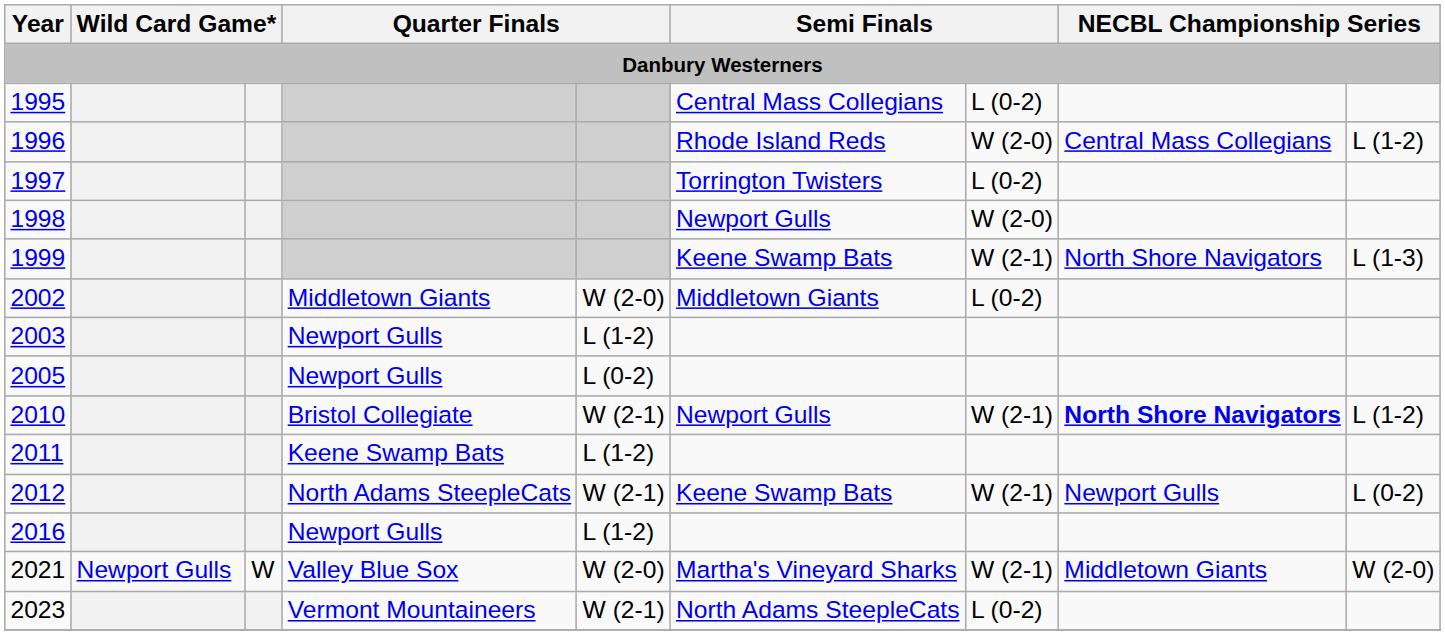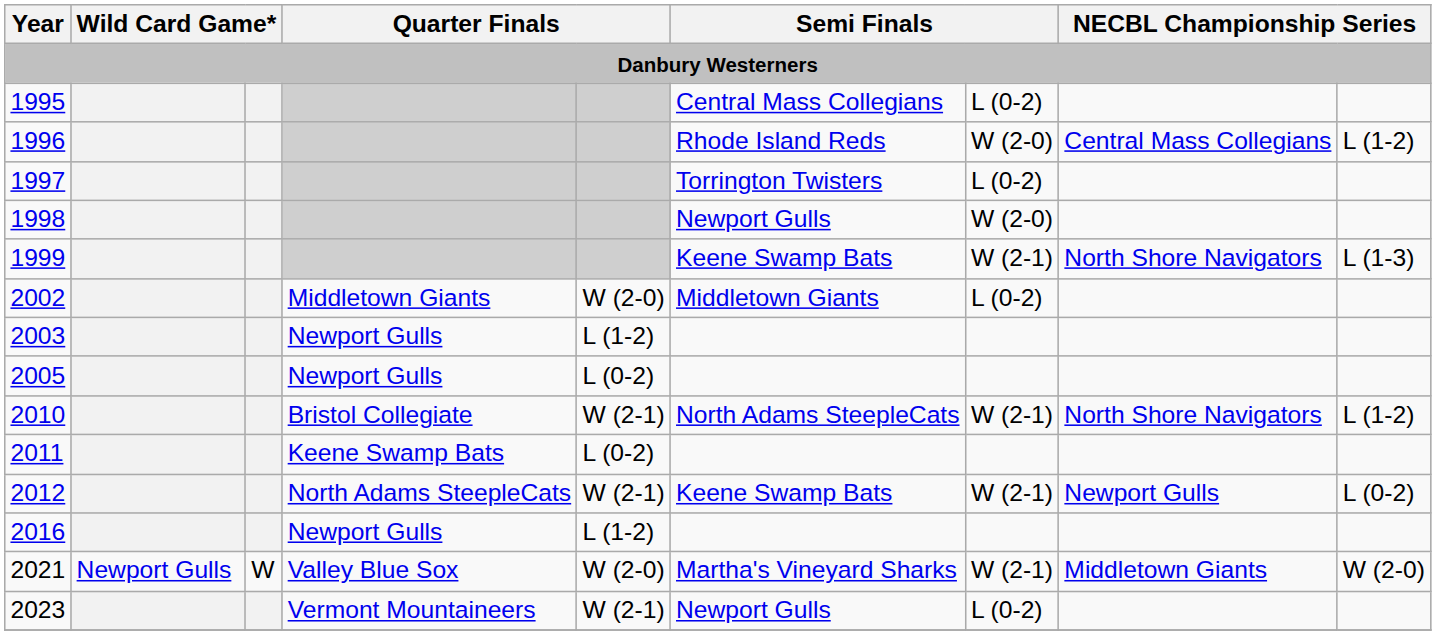2010 | column 6: Newport Gulls -> North Adams SteepleCats
2010 | column 8: bold -> normal
2011 | column 5: L (1-2) -> L (0-2)
2023 | column 6: North Adams SteepleCats -> Newport Gulls
